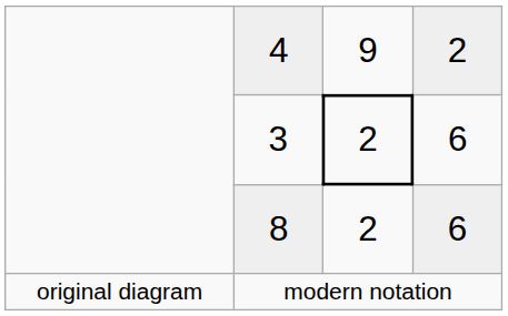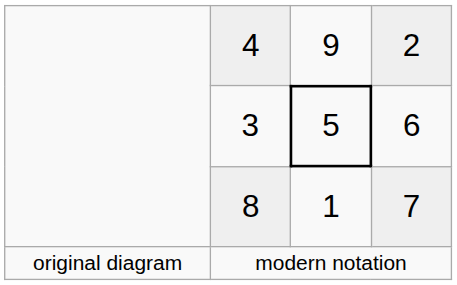3 | column 3: 2 -> 5
8 | column 3: 2 -> 1
8 | column 4: 6 -> 7
